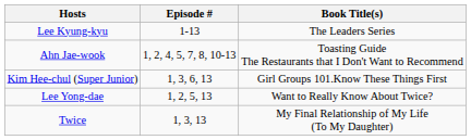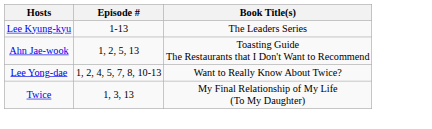Ahn Jae-wook | Episode #: 1, 2, 4, 5, 7, 8, 10-13 -> 1, 2, 5, 13
- row: Kim Hee-chul (Super Junior) | 1, 3, 6, 13 | Girl Groups 101.Know These Things First
Lee Yong-dae | Episode #: 1, 2, 5, 13 -> 1, 2, 4, 5, 7, 8, 10-13
